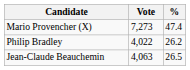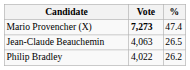Mario Provencher (X) | Vote: normal -> bold
rows swapped: Jean-Claude Beauchemin <-> Philip Bradley
